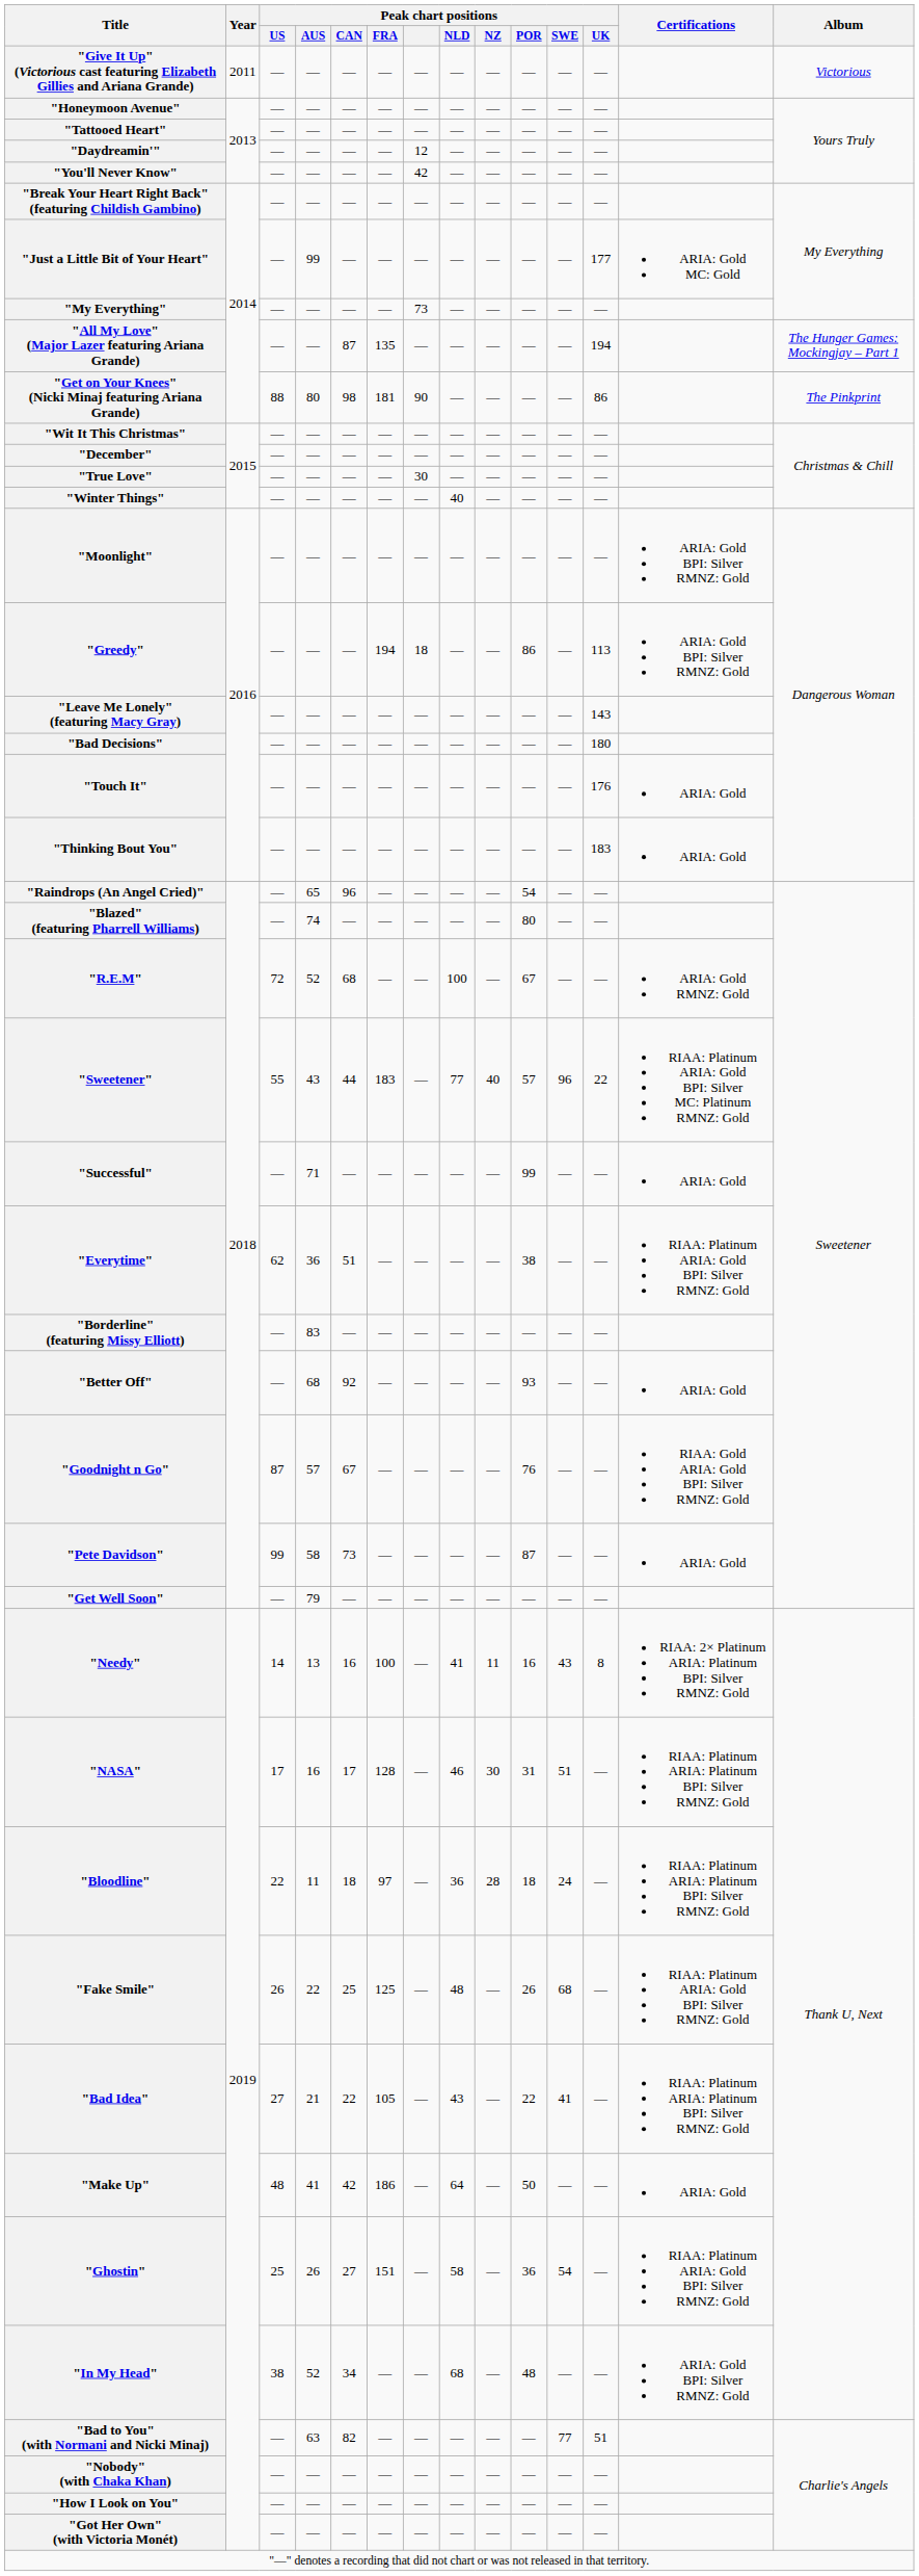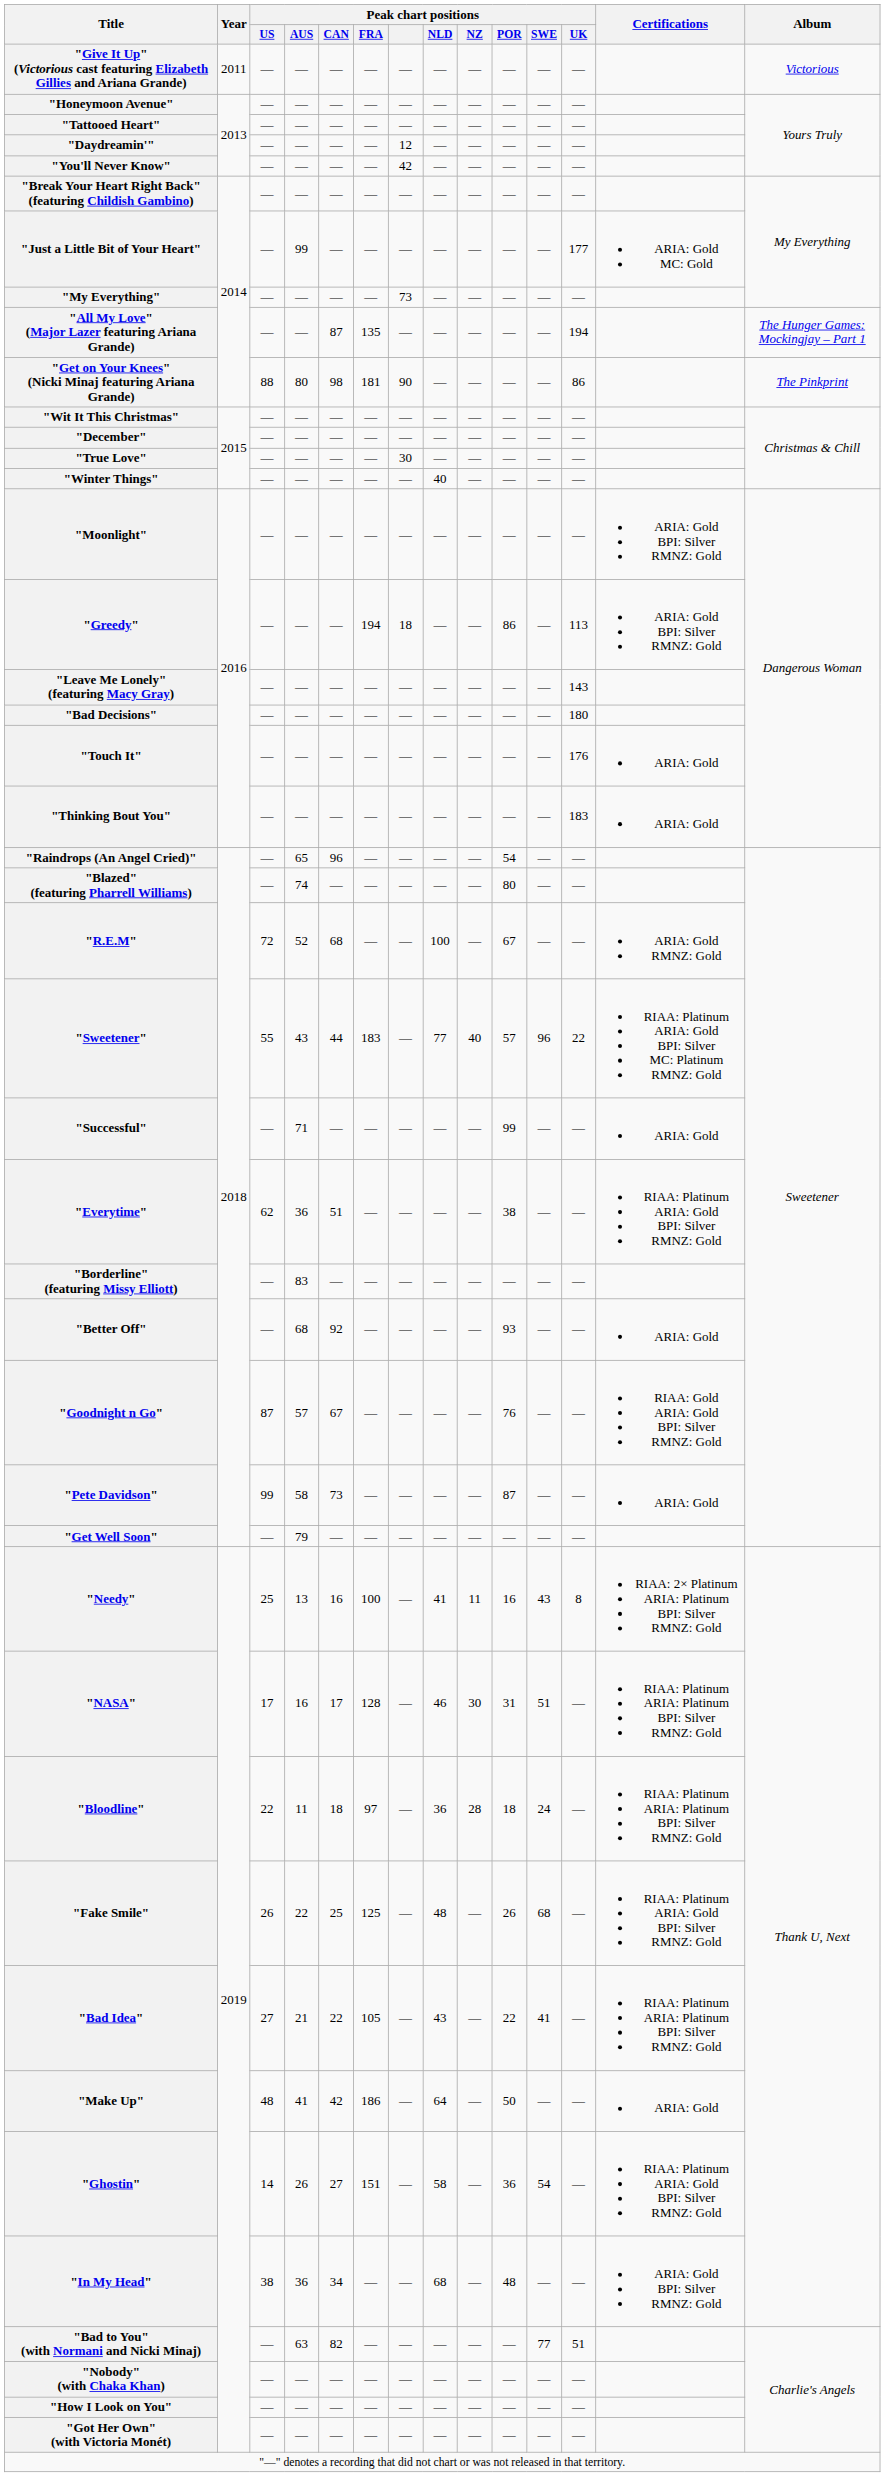"Needy" | Peak chart positions / US: 14 -> 25
"Ghostin" | Peak chart positions / US: 25 -> 14
"In My Head" | Peak chart positions / AUS: 52 -> 36
